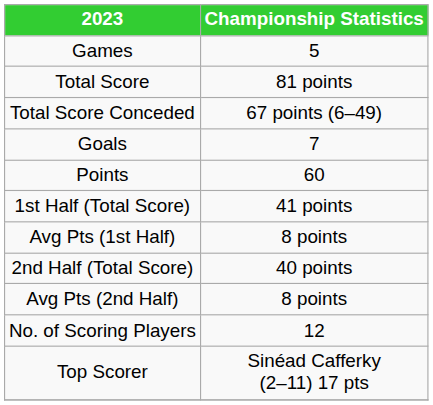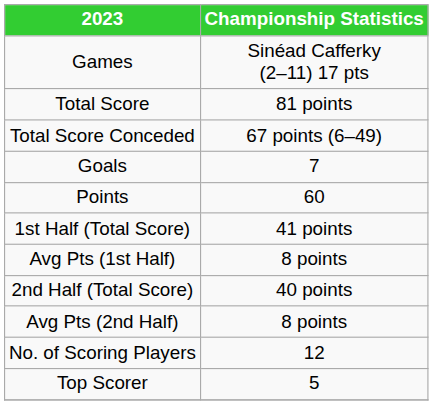Games | Championship Statistics: 5 -> Sinéad Cafferky (2–11) 17 pts
Top Scorer | Championship Statistics: Sinéad Cafferky (2–11) 17 pts -> 5
